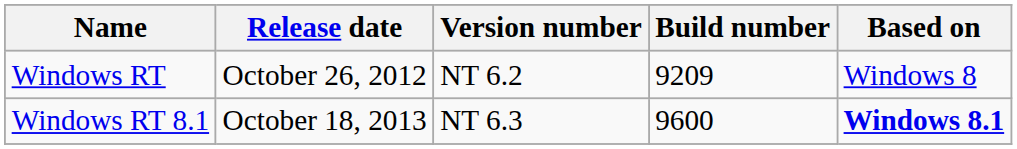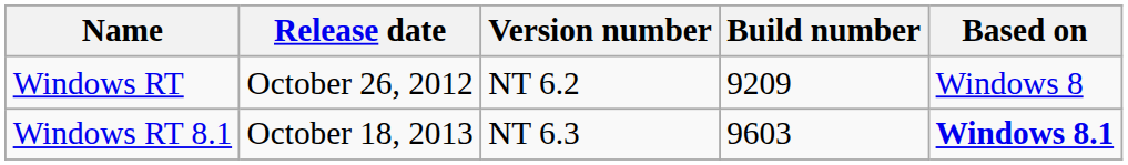Windows RT 8.1 | Build number: 9600 -> 9603
